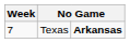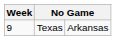Texas | Week: 7 -> 9
Texas | column 3: bold -> normal
